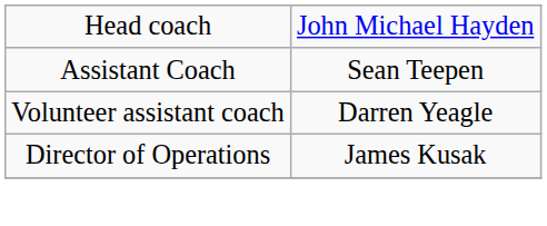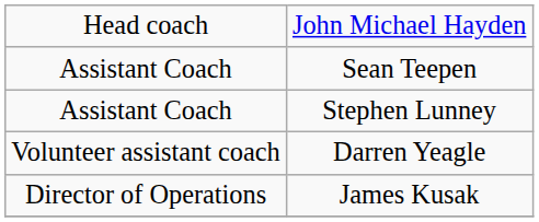+ row: Assistant Coach | Stephen Lunney
